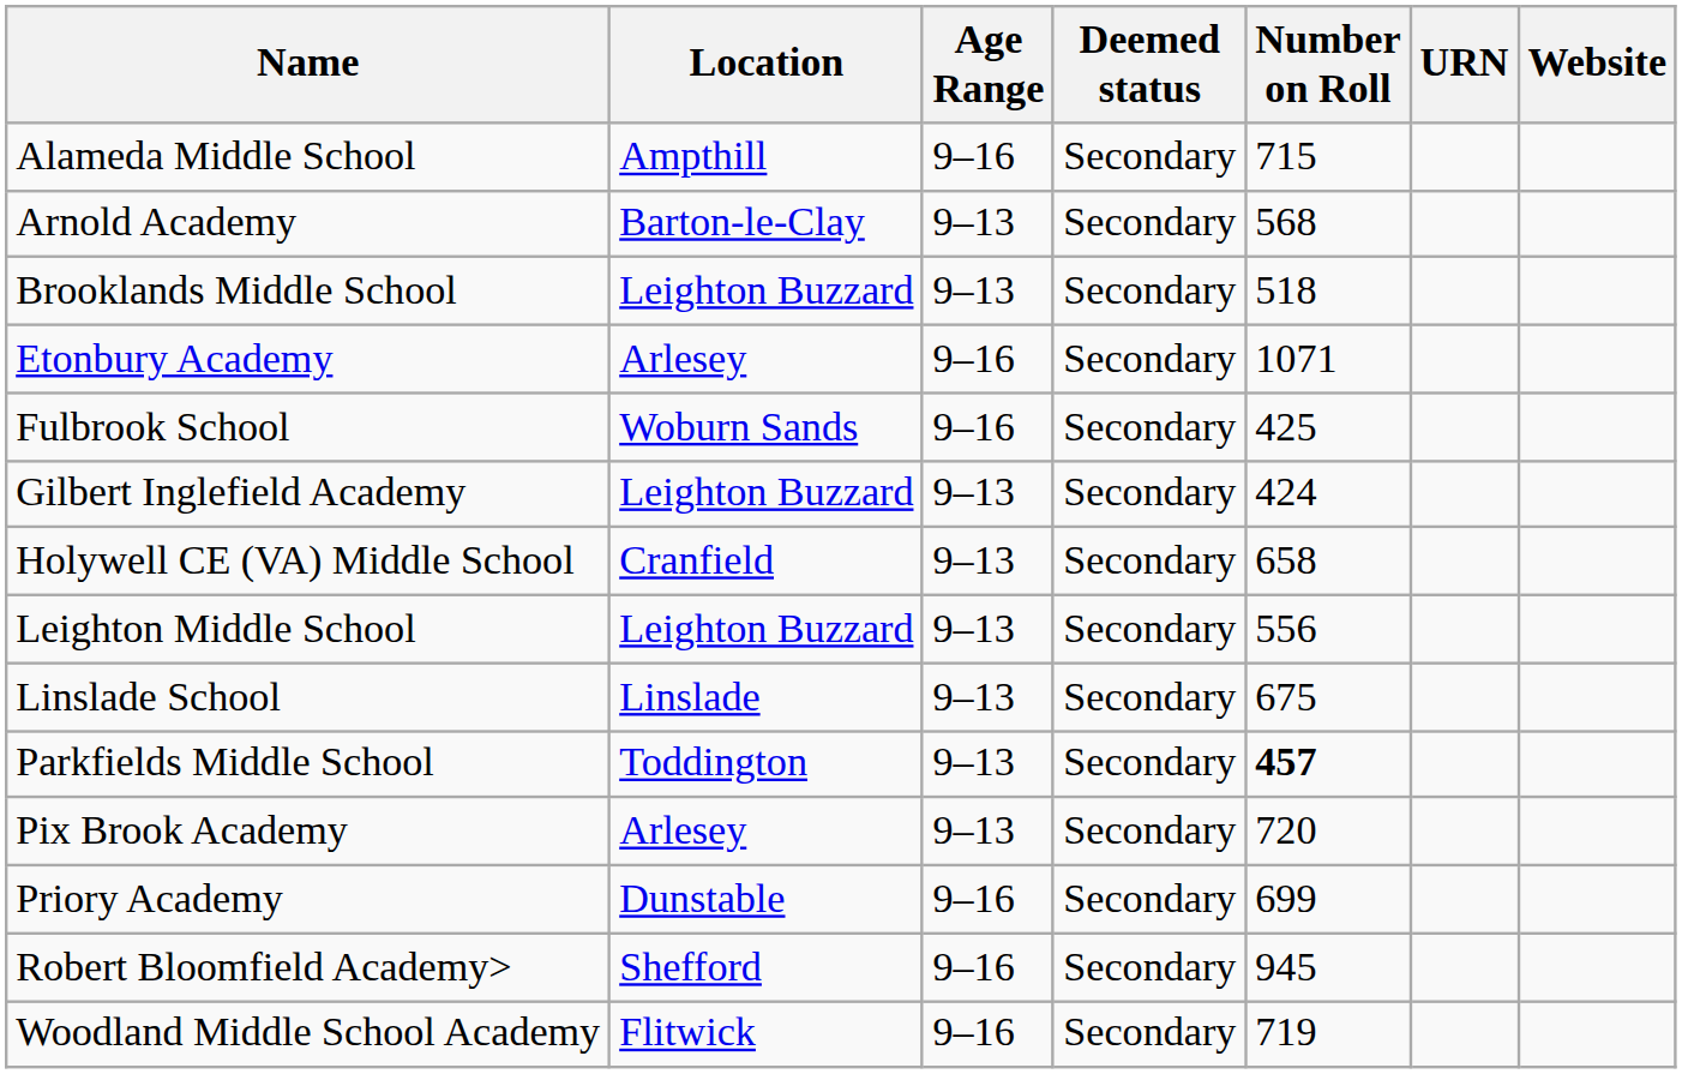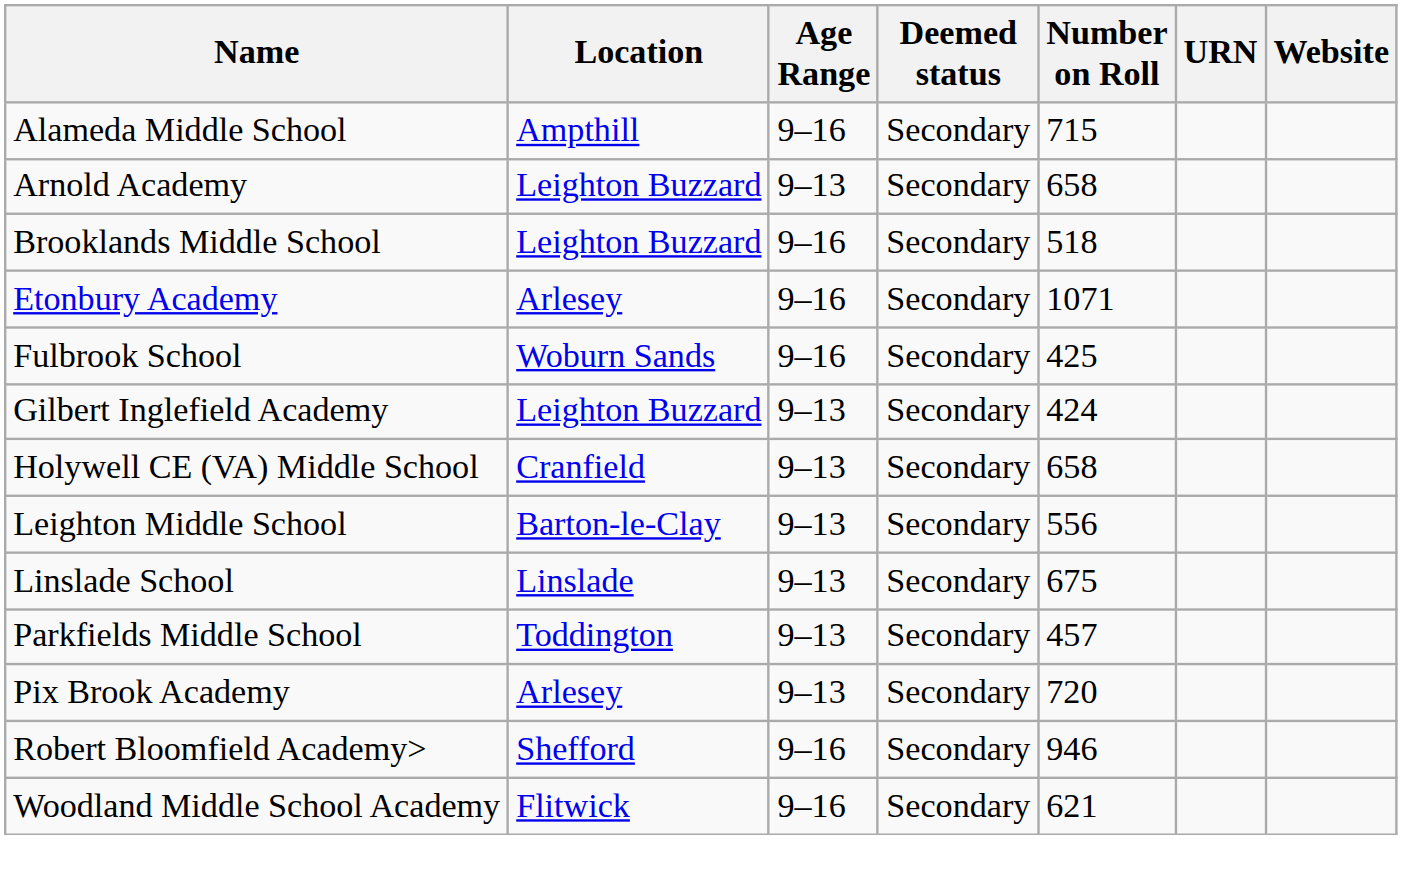Arnold Academy | Location: Barton-le-Clay -> Leighton Buzzard
Arnold Academy | Number on Roll: 568 -> 658
Brooklands Middle School | Age Range: 9–13 -> 9–16
Leighton Middle School | Location: Leighton Buzzard -> Barton-le-Clay
Parkfields Middle School | Number on Roll: bold -> normal
- row: Priory Academy | Dunstable | 9–16 | Secondary | 699
Robert Bloomfield Academy> | Number on Roll: 945 -> 946
Woodland Middle School Academy | Number on Roll: 719 -> 621
